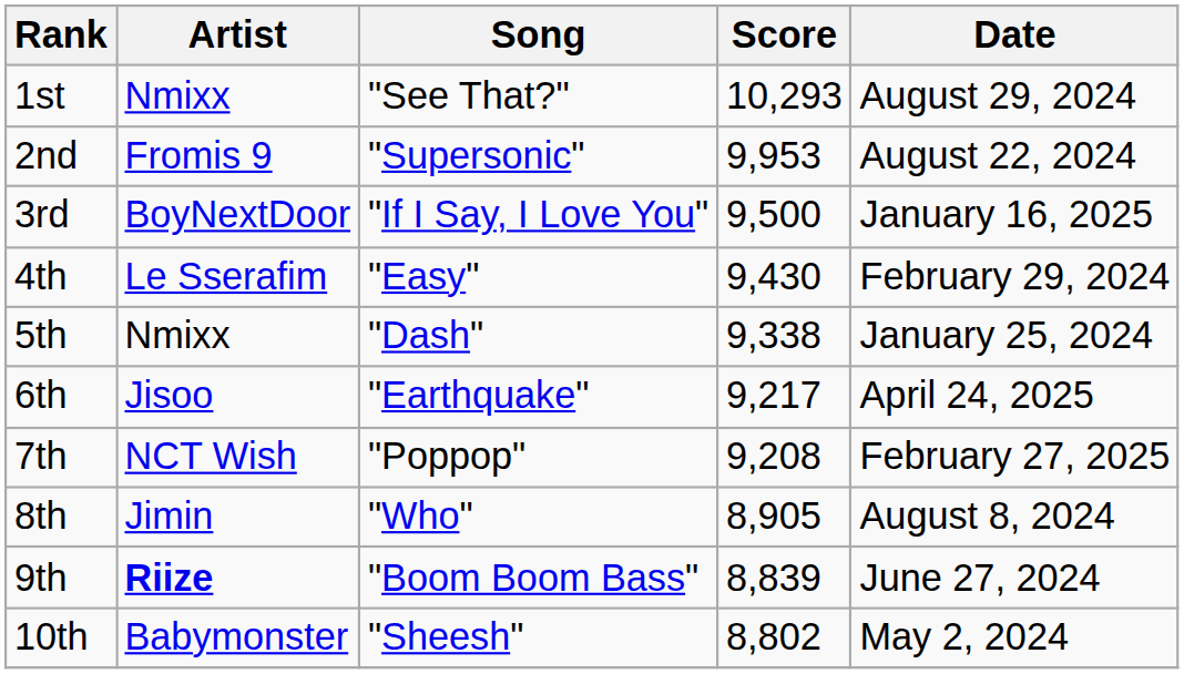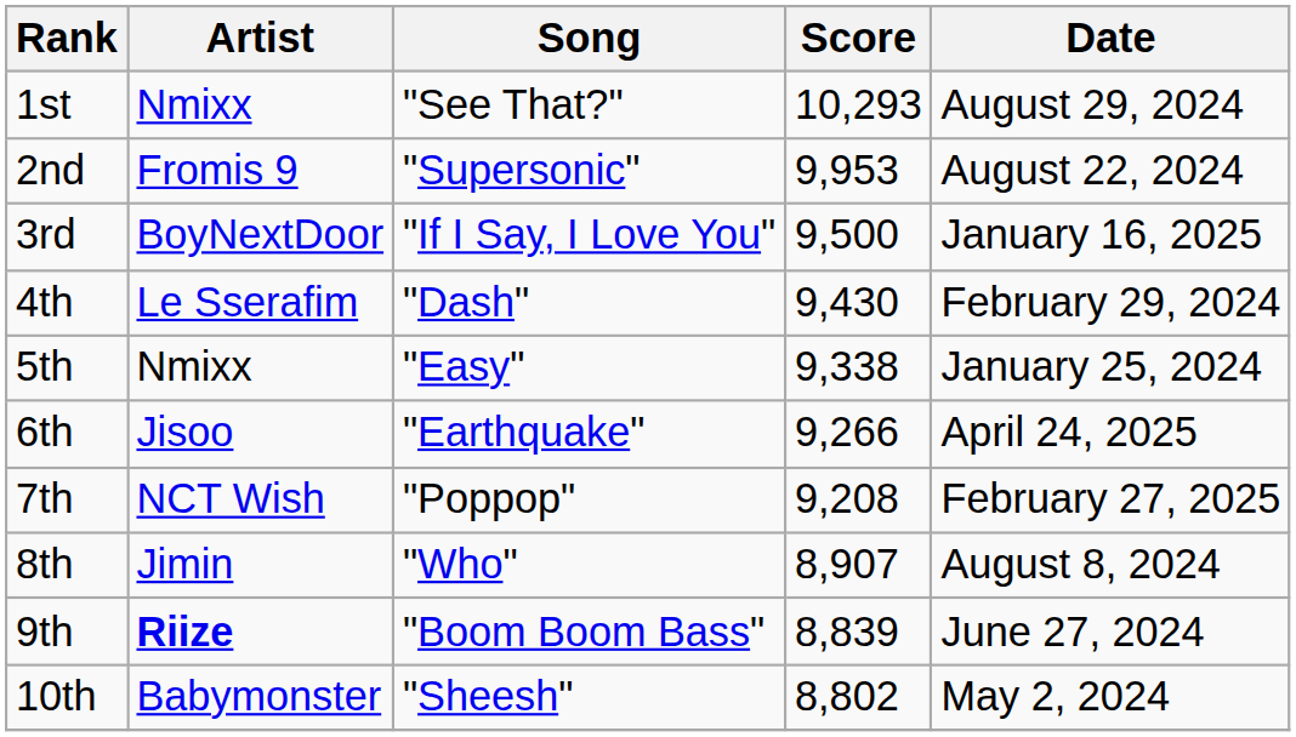4th | Song: "Easy" -> "Dash"
5th | Song: "Dash" -> "Easy"
6th | Score: 9,217 -> 9,266
8th | Score: 8,905 -> 8,907
